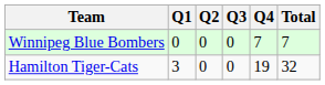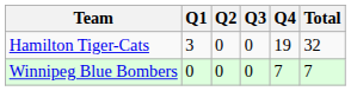rows swapped: Winnipeg Blue Bombers <-> Hamilton Tiger-Cats
